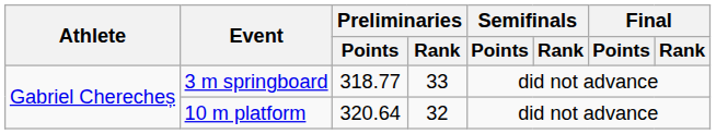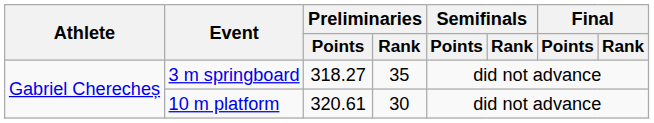3 m springboard | Preliminaries / Points: 318.77 -> 318.27
3 m springboard | Preliminaries / Rank: 33 -> 35
10 m platform | Preliminaries / Points: 320.64 -> 320.61
10 m platform | Preliminaries / Rank: 32 -> 30
